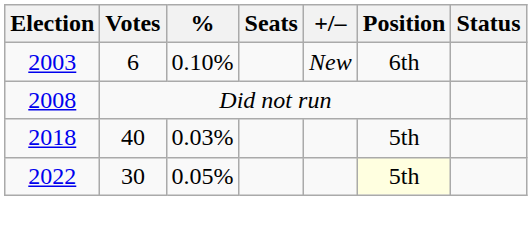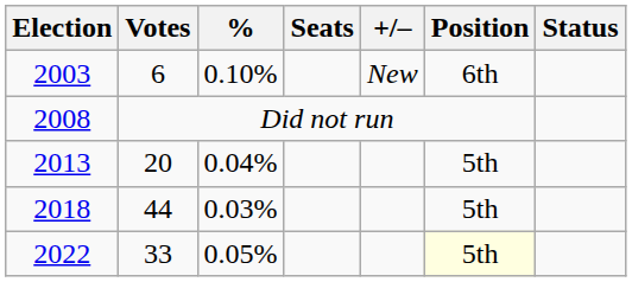+ row: 2013 | 20 | 0.04% | 5th
2018 | Votes: 40 -> 44
2022 | Votes: 30 -> 33
